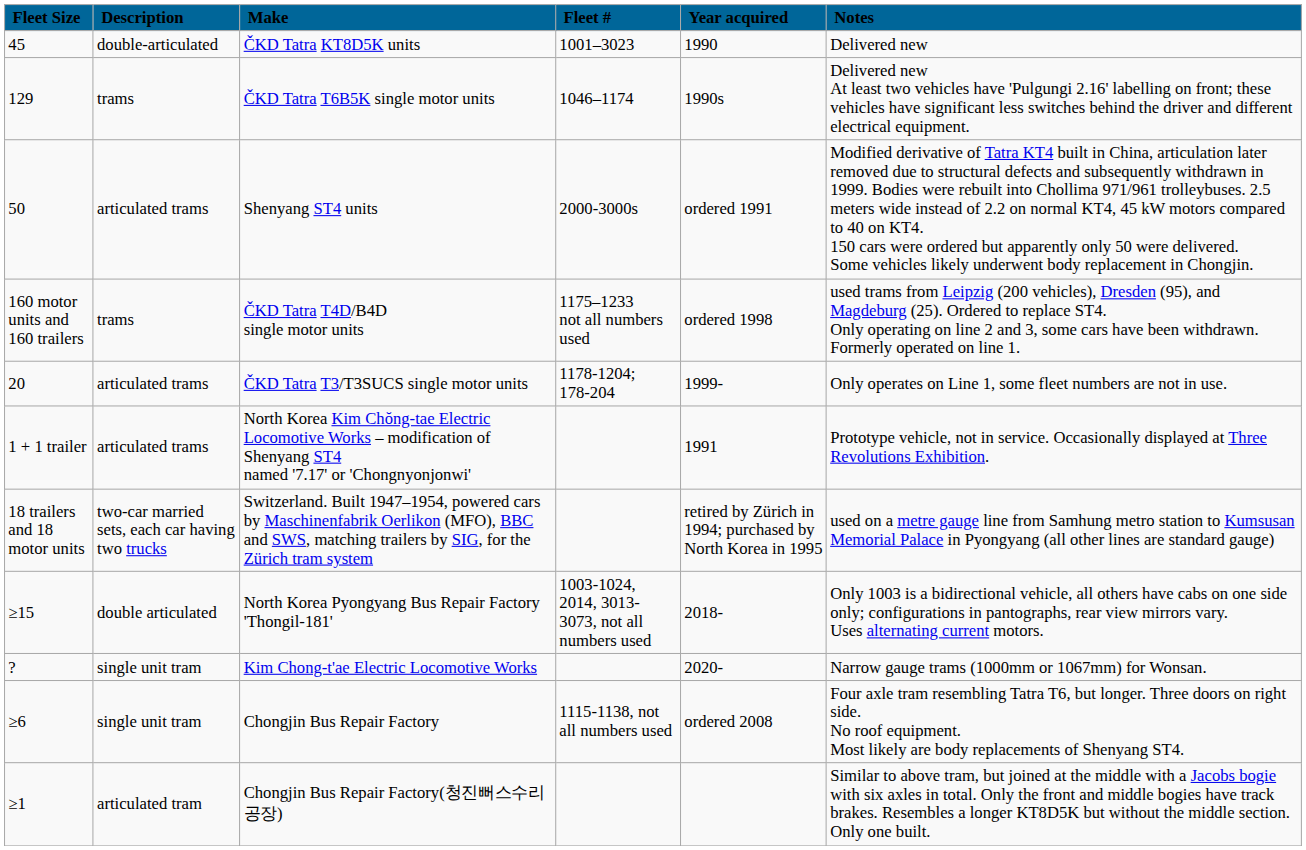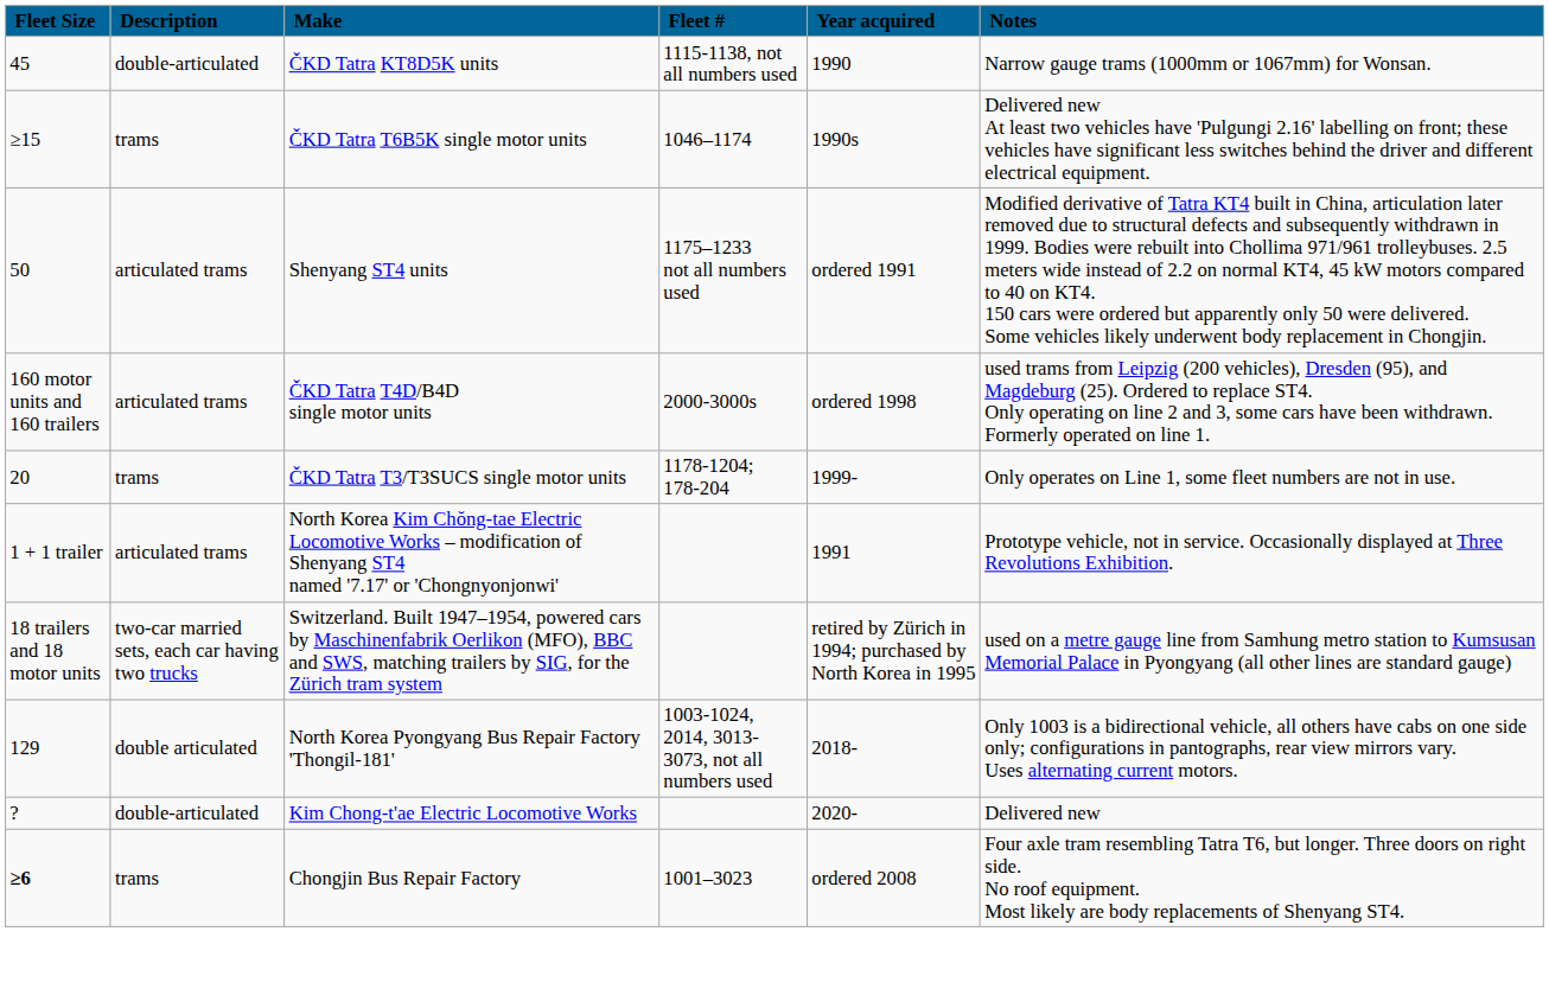ČKD Tatra KT8D5K units | Fleet #: 1001–3023 -> 1115-1138, not all numbers used
ČKD Tatra KT8D5K units | Notes: Delivered new -> Narrow gauge trams (1000mm or 1067mm) for Wonsan.
ČKD Tatra T6B5K single motor units | Fleet Size: 129 -> ≥15
Shenyang ST4 units | Fleet #: 2000-3000s -> 1175–1233 not all numbers used
ČKD Tatra T4D/B4D single motor units | Description: trams -> articulated trams
ČKD Tatra T4D/B4D single motor units | Fleet #: 1175–1233 not all numbers used -> 2000-3000s
ČKD Tatra T3/T3SUCS single motor units | Description: articulated trams -> trams
North Korea Pyongyang Bus Repair Factory 'Thongil-181' | Fleet Size: ≥15 -> 129
Kim Chong-t'ae Electric Locomotive Works | Description: single unit tram -> double-articulated
Kim Chong-t'ae Electric Locomotive Works | Notes: Narrow gauge trams (1000mm or 1067mm) for Wonsan. -> Delivered new
Chongjin Bus Repair Factory | Fleet Size: normal -> bold
Chongjin Bus Repair Factory | Description: single unit tram -> trams
Chongjin Bus Repair Factory | Fleet #: 1115-1138, not all numbers used -> 1001–3023
- row: ≥1 | articulated tram | Chongjin Bus Repair Factory(청진뻐스수리공장) | Similar to above tram, but joined at the middle with a Jacobs bogie with six axles in total. Only the front and middle bogies have track brakes. Resembles a longer KT8D5K but without the middle section. Only one built.
